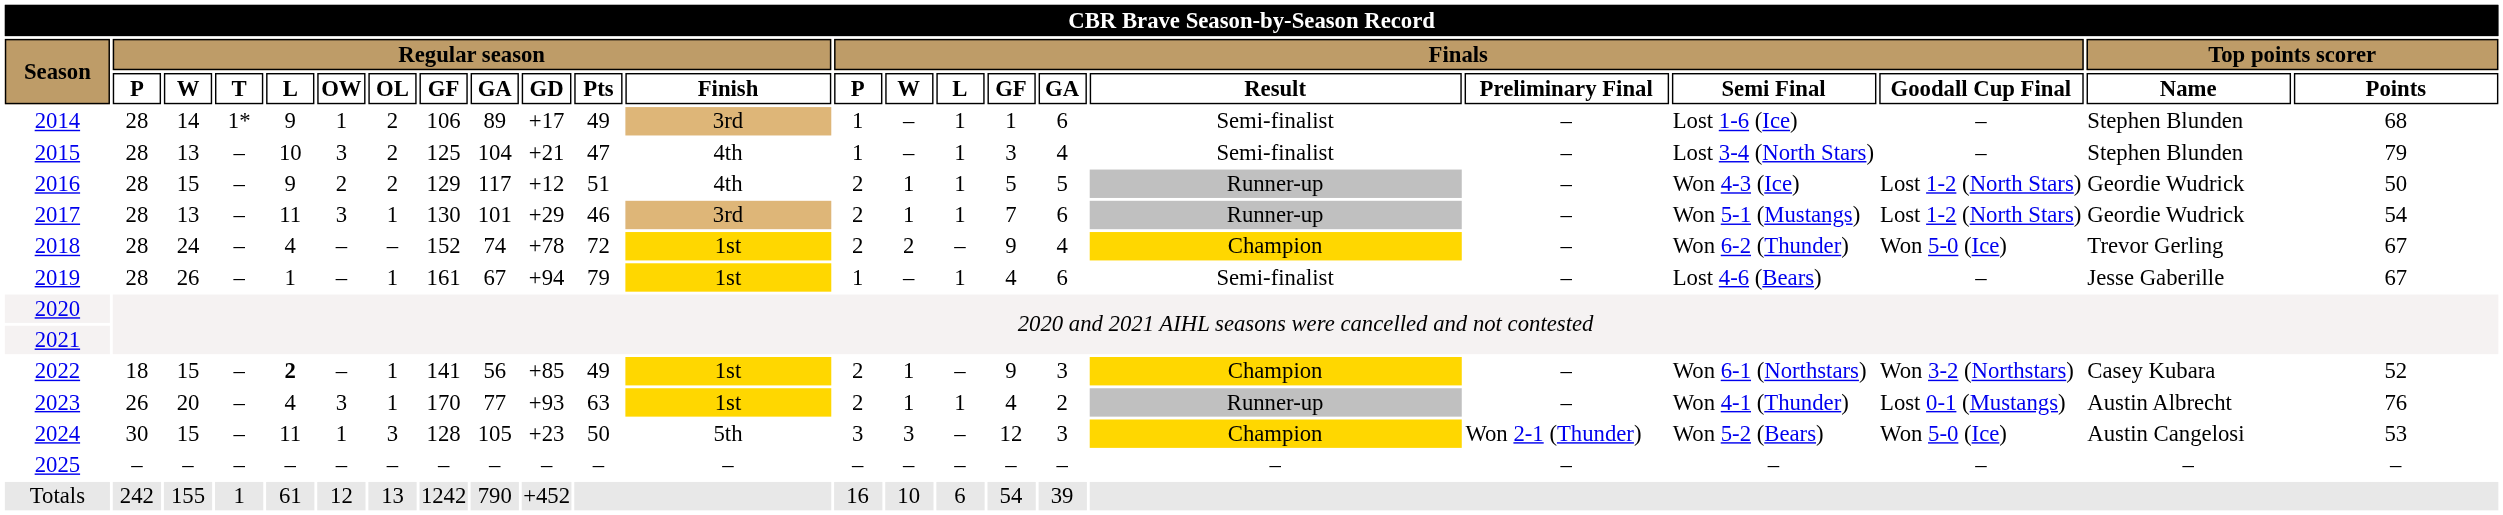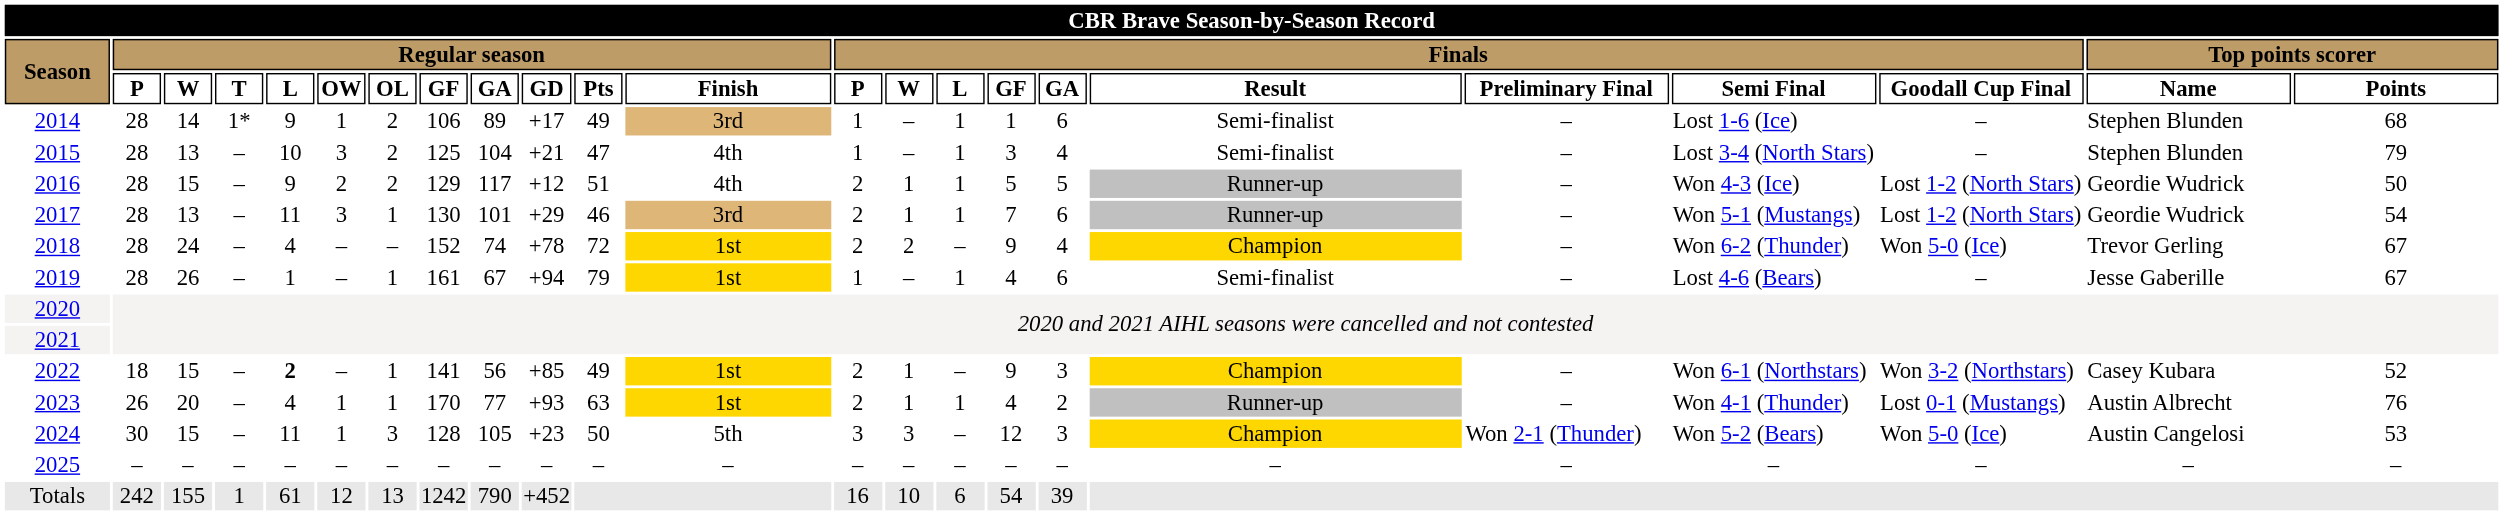2023 | Regular season / OW: 3 -> 1
